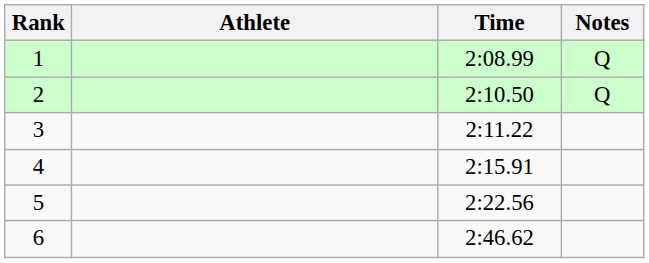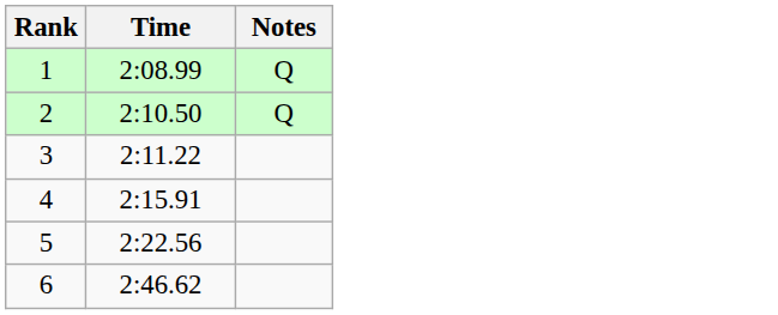- column: Athlete
